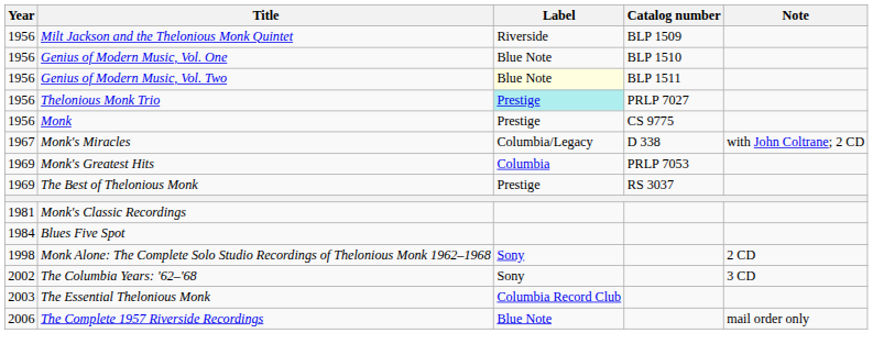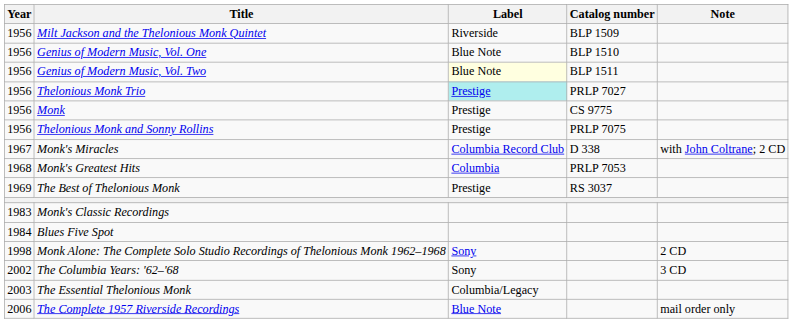+ row: 1956 | Thelonious Monk and Sonny Rollins | Prestige | PRLP 7075
Monk's Miracles | Label: Columbia/Legacy -> Columbia Record Club
Monk's Greatest Hits | Year: 1969 -> 1968
Monk's Classic Recordings | Year: 1981 -> 1983
The Essential Thelonious Monk | Label: Columbia Record Club -> Columbia/Legacy
